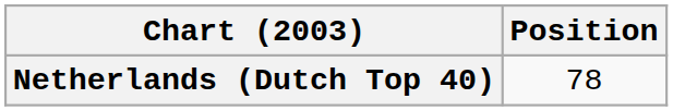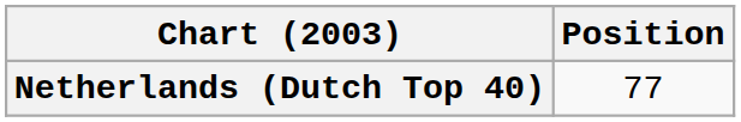Netherlands (Dutch Top 40) | Position: 78 -> 77
